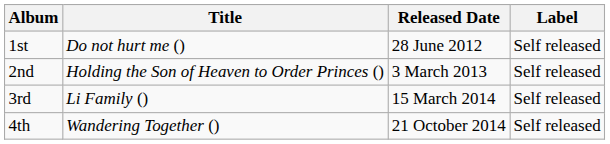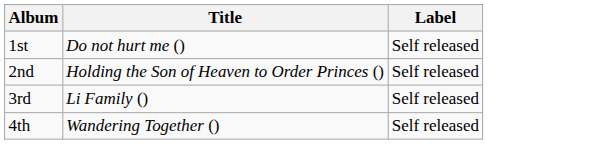- column: Released Date | 28 June 2012 | 3 March 2013 | 15 March 2014 | 21 October 2014
